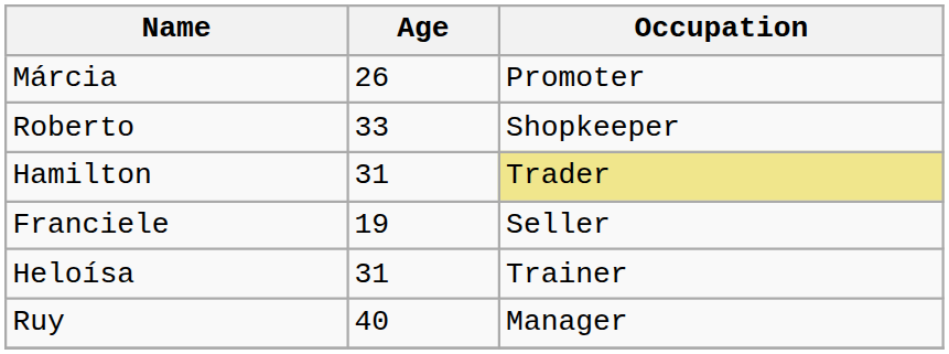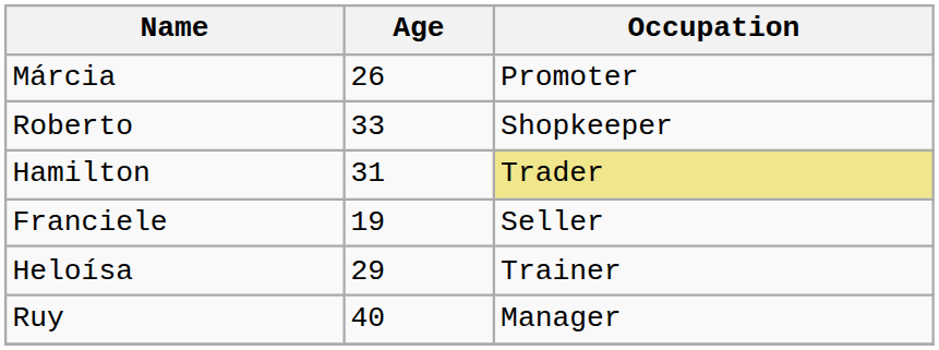Heloísa | Age: 31 -> 29
